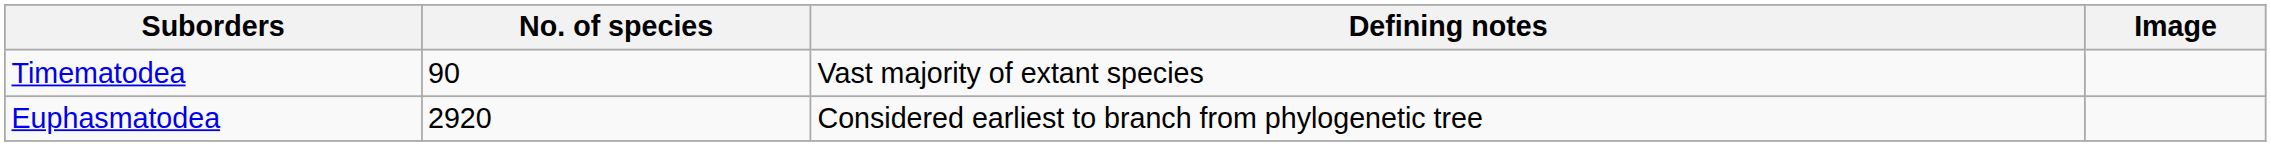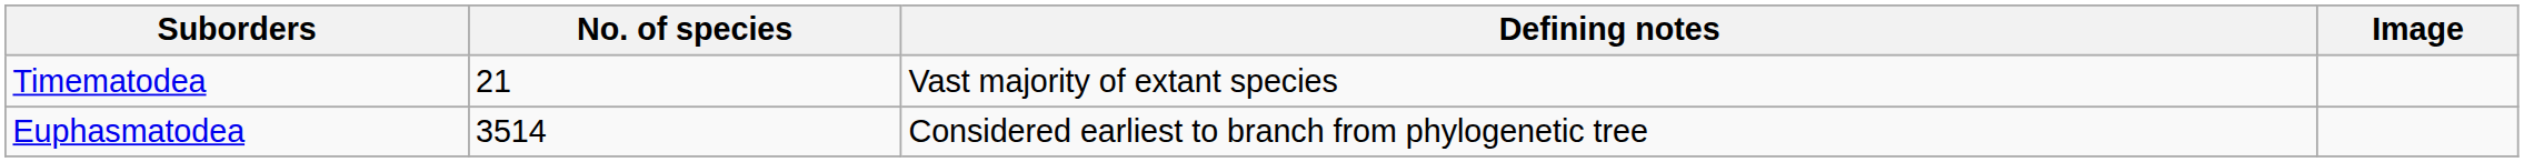Timematodea | No. of species: 90 -> 21
Euphasmatodea | No. of species: 2920 -> 3514
